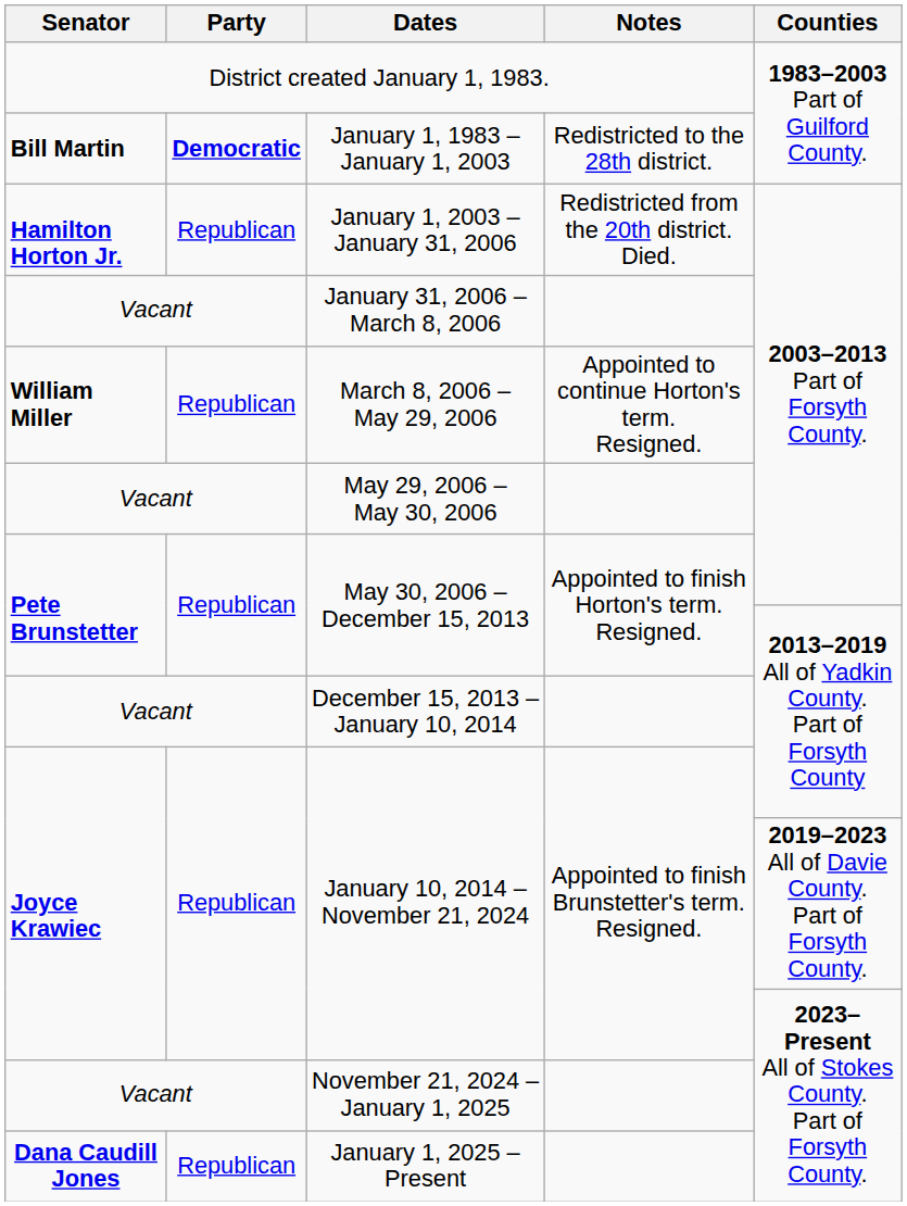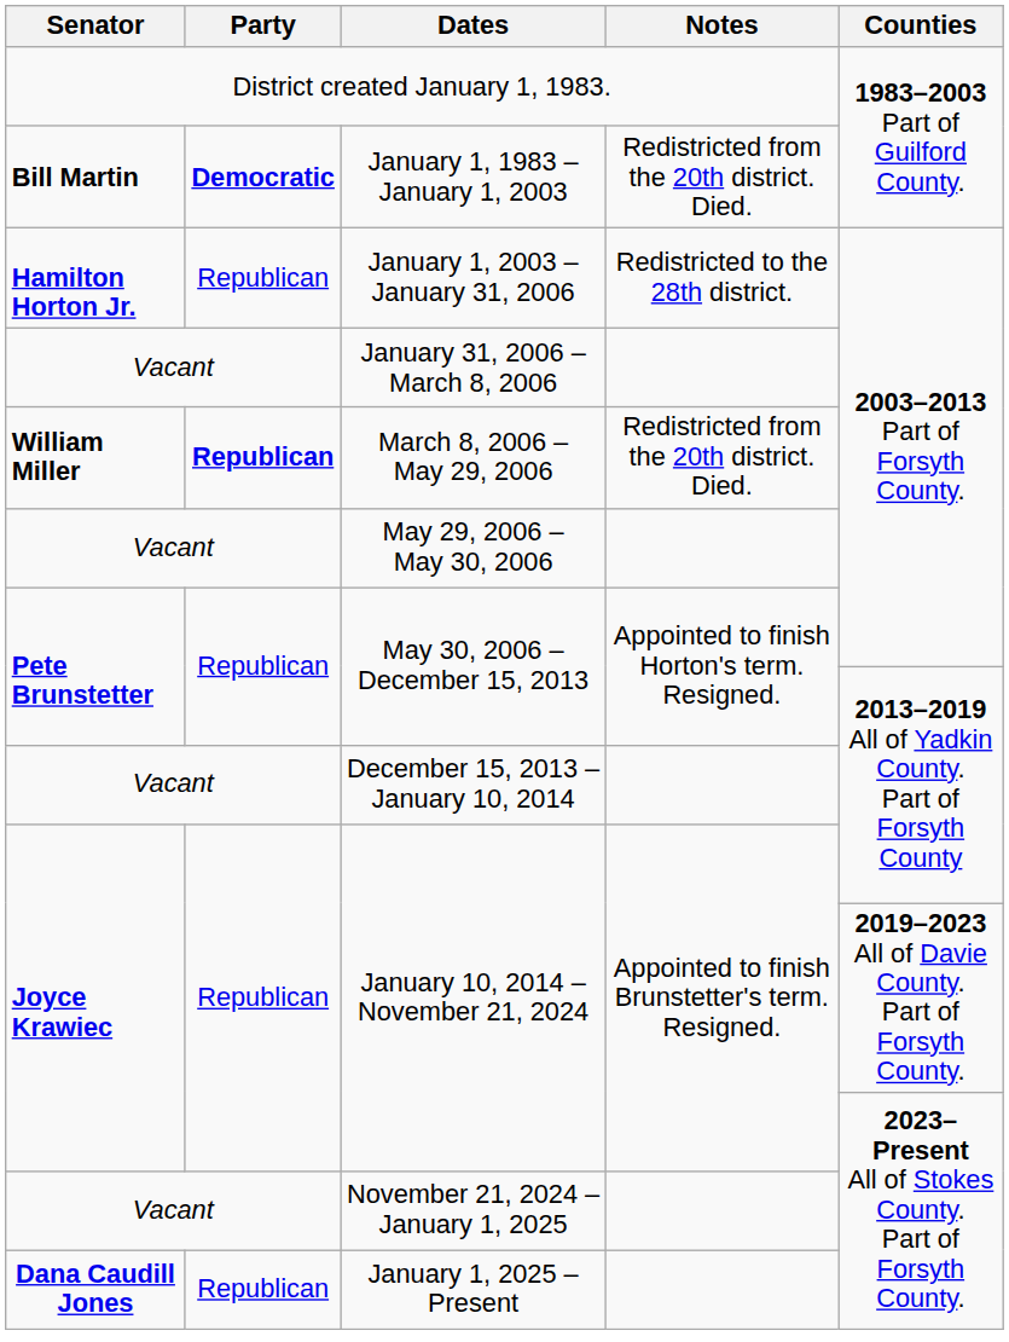January 1, 1983 – January 1, 2003 | Notes: Redistricted to the 28th district. -> Redistricted from the 20th district. Died.
January 1, 2003 – January 31, 2006 | Notes: Redistricted from the 20th district. Died. -> Redistricted to the 28th district.
March 8, 2006 – May 29, 2006 | Party: normal -> bold
March 8, 2006 – May 29, 2006 | Notes: Appointed to continue Horton's term. Resigned. -> Redistricted from the 20th district. Died.
